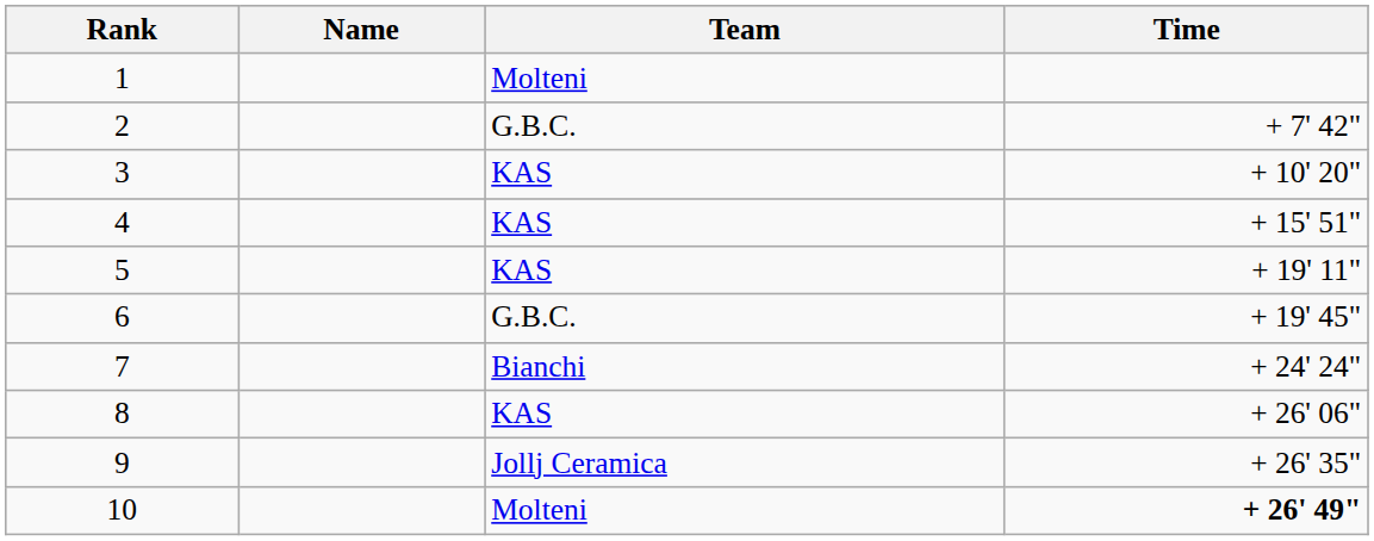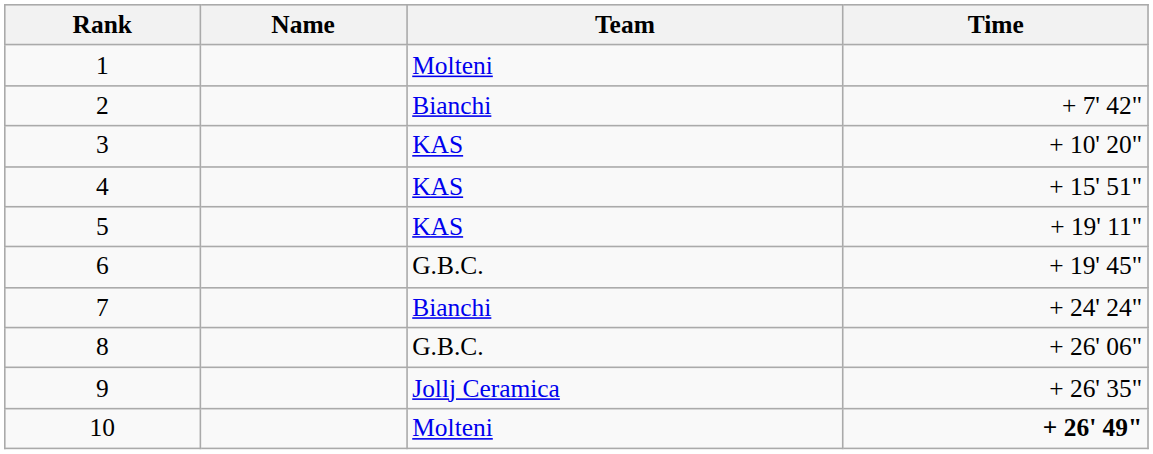2 | Team: G.B.C. -> Bianchi
8 | Team: KAS -> G.B.C.
